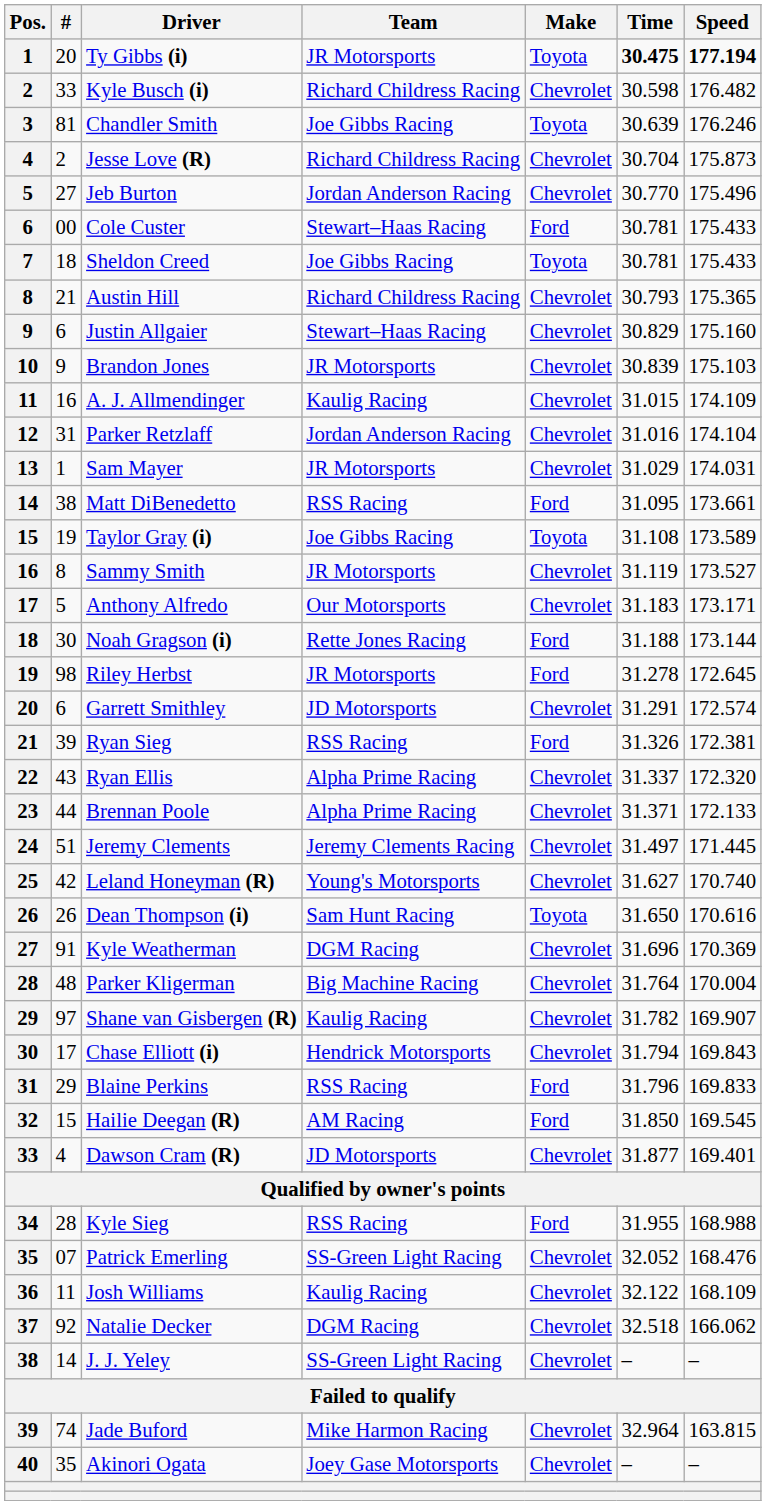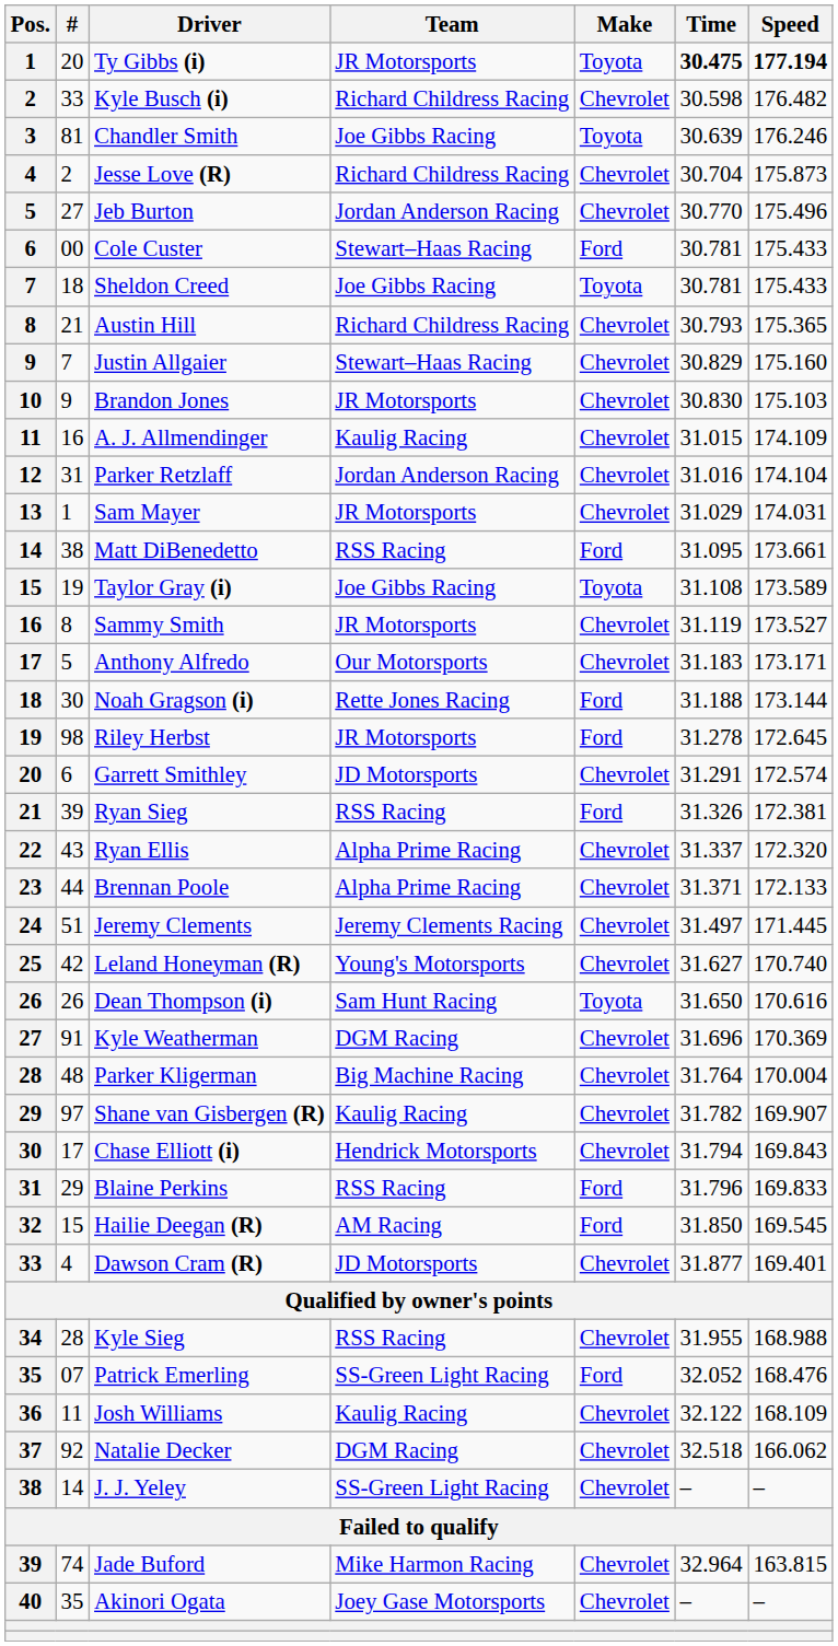Justin Allgaier | #: 6 -> 7
Brandon Jones | Time: 30.839 -> 30.830
Kyle Sieg | Make: Ford -> Chevrolet
Patrick Emerling | Make: Chevrolet -> Ford
